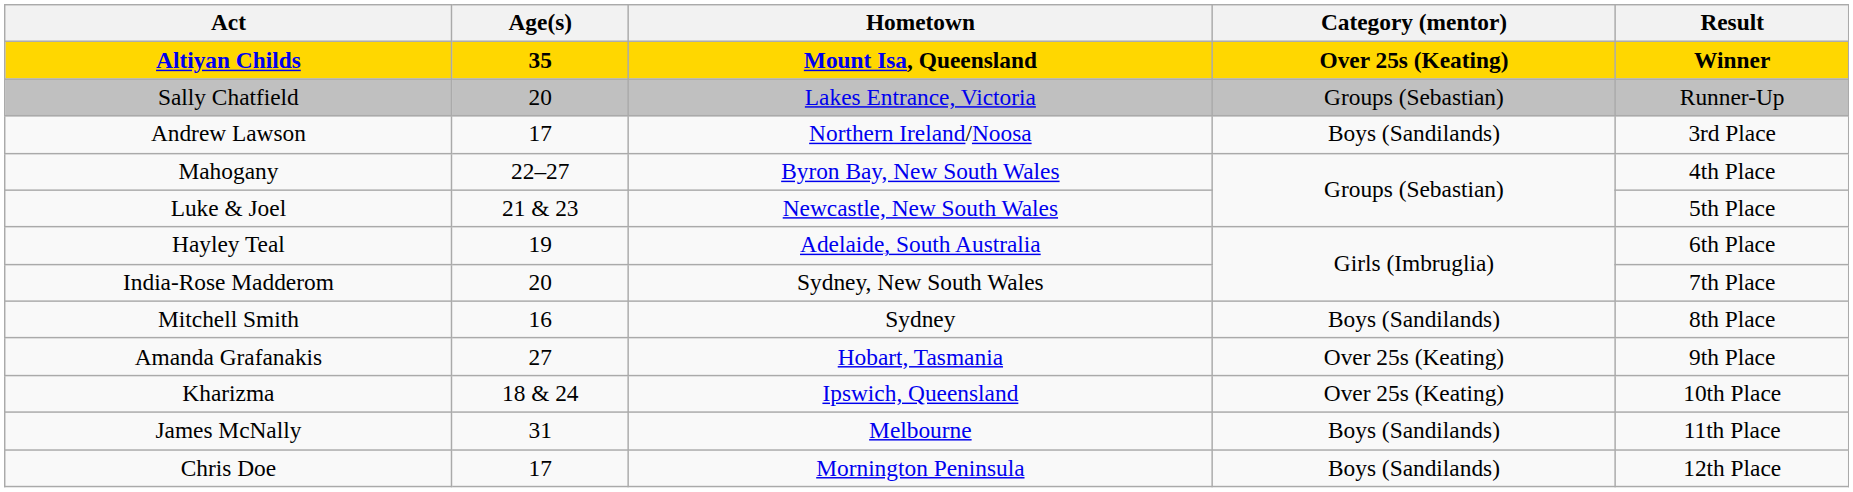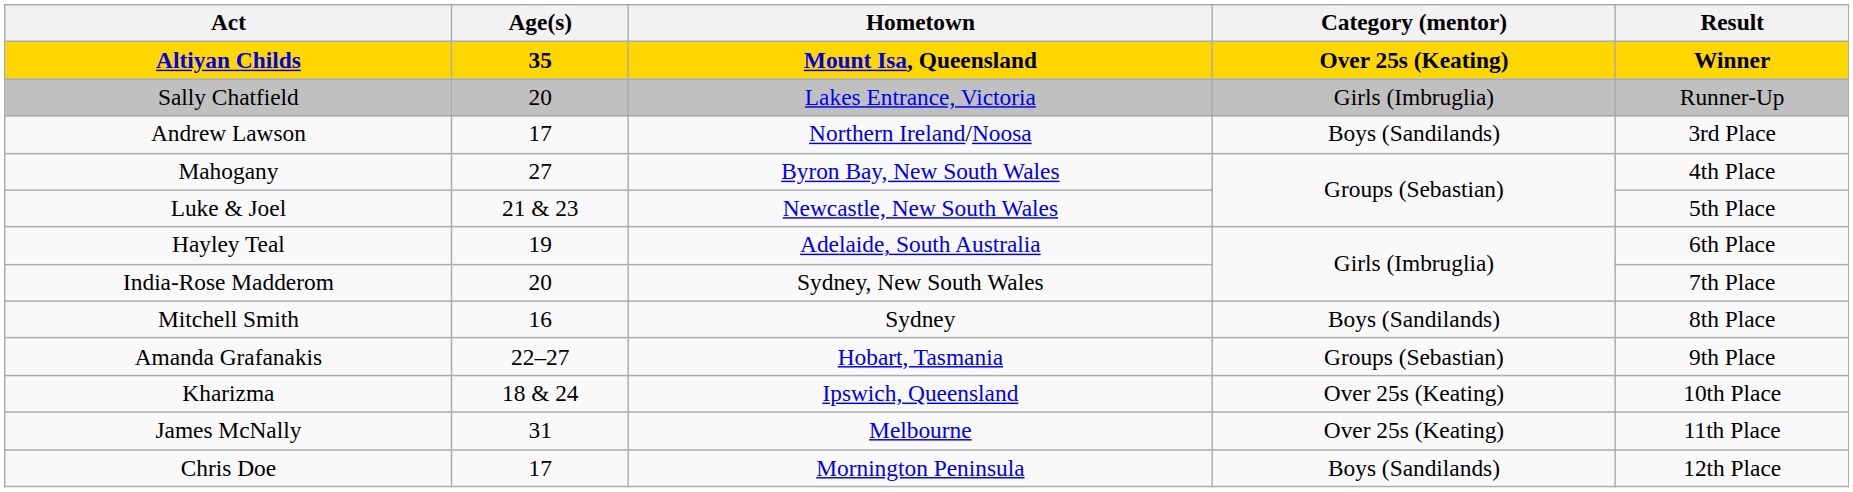Sally Chatfield | Category (mentor): Groups (Sebastian) -> Girls (Imbruglia)
Mahogany | Age(s): 22–27 -> 27
Amanda Grafanakis | Age(s): 27 -> 22–27
Amanda Grafanakis | Category (mentor): Over 25s (Keating) -> Groups (Sebastian)
James McNally | Category (mentor): Boys (Sandilands) -> Over 25s (Keating)
